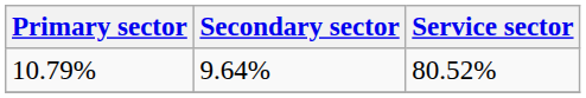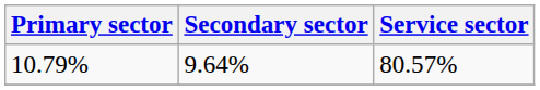10.79% | Service sector: 80.52% -> 80.57%
